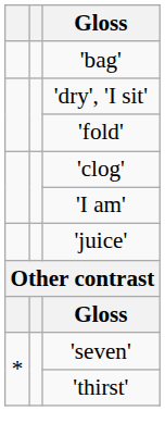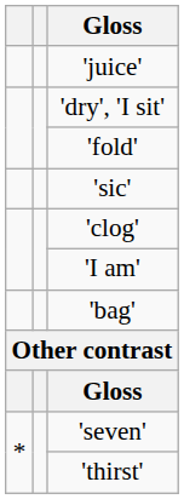rows swapped: 'bag' <-> 'juice'
+ row: 'sic'
